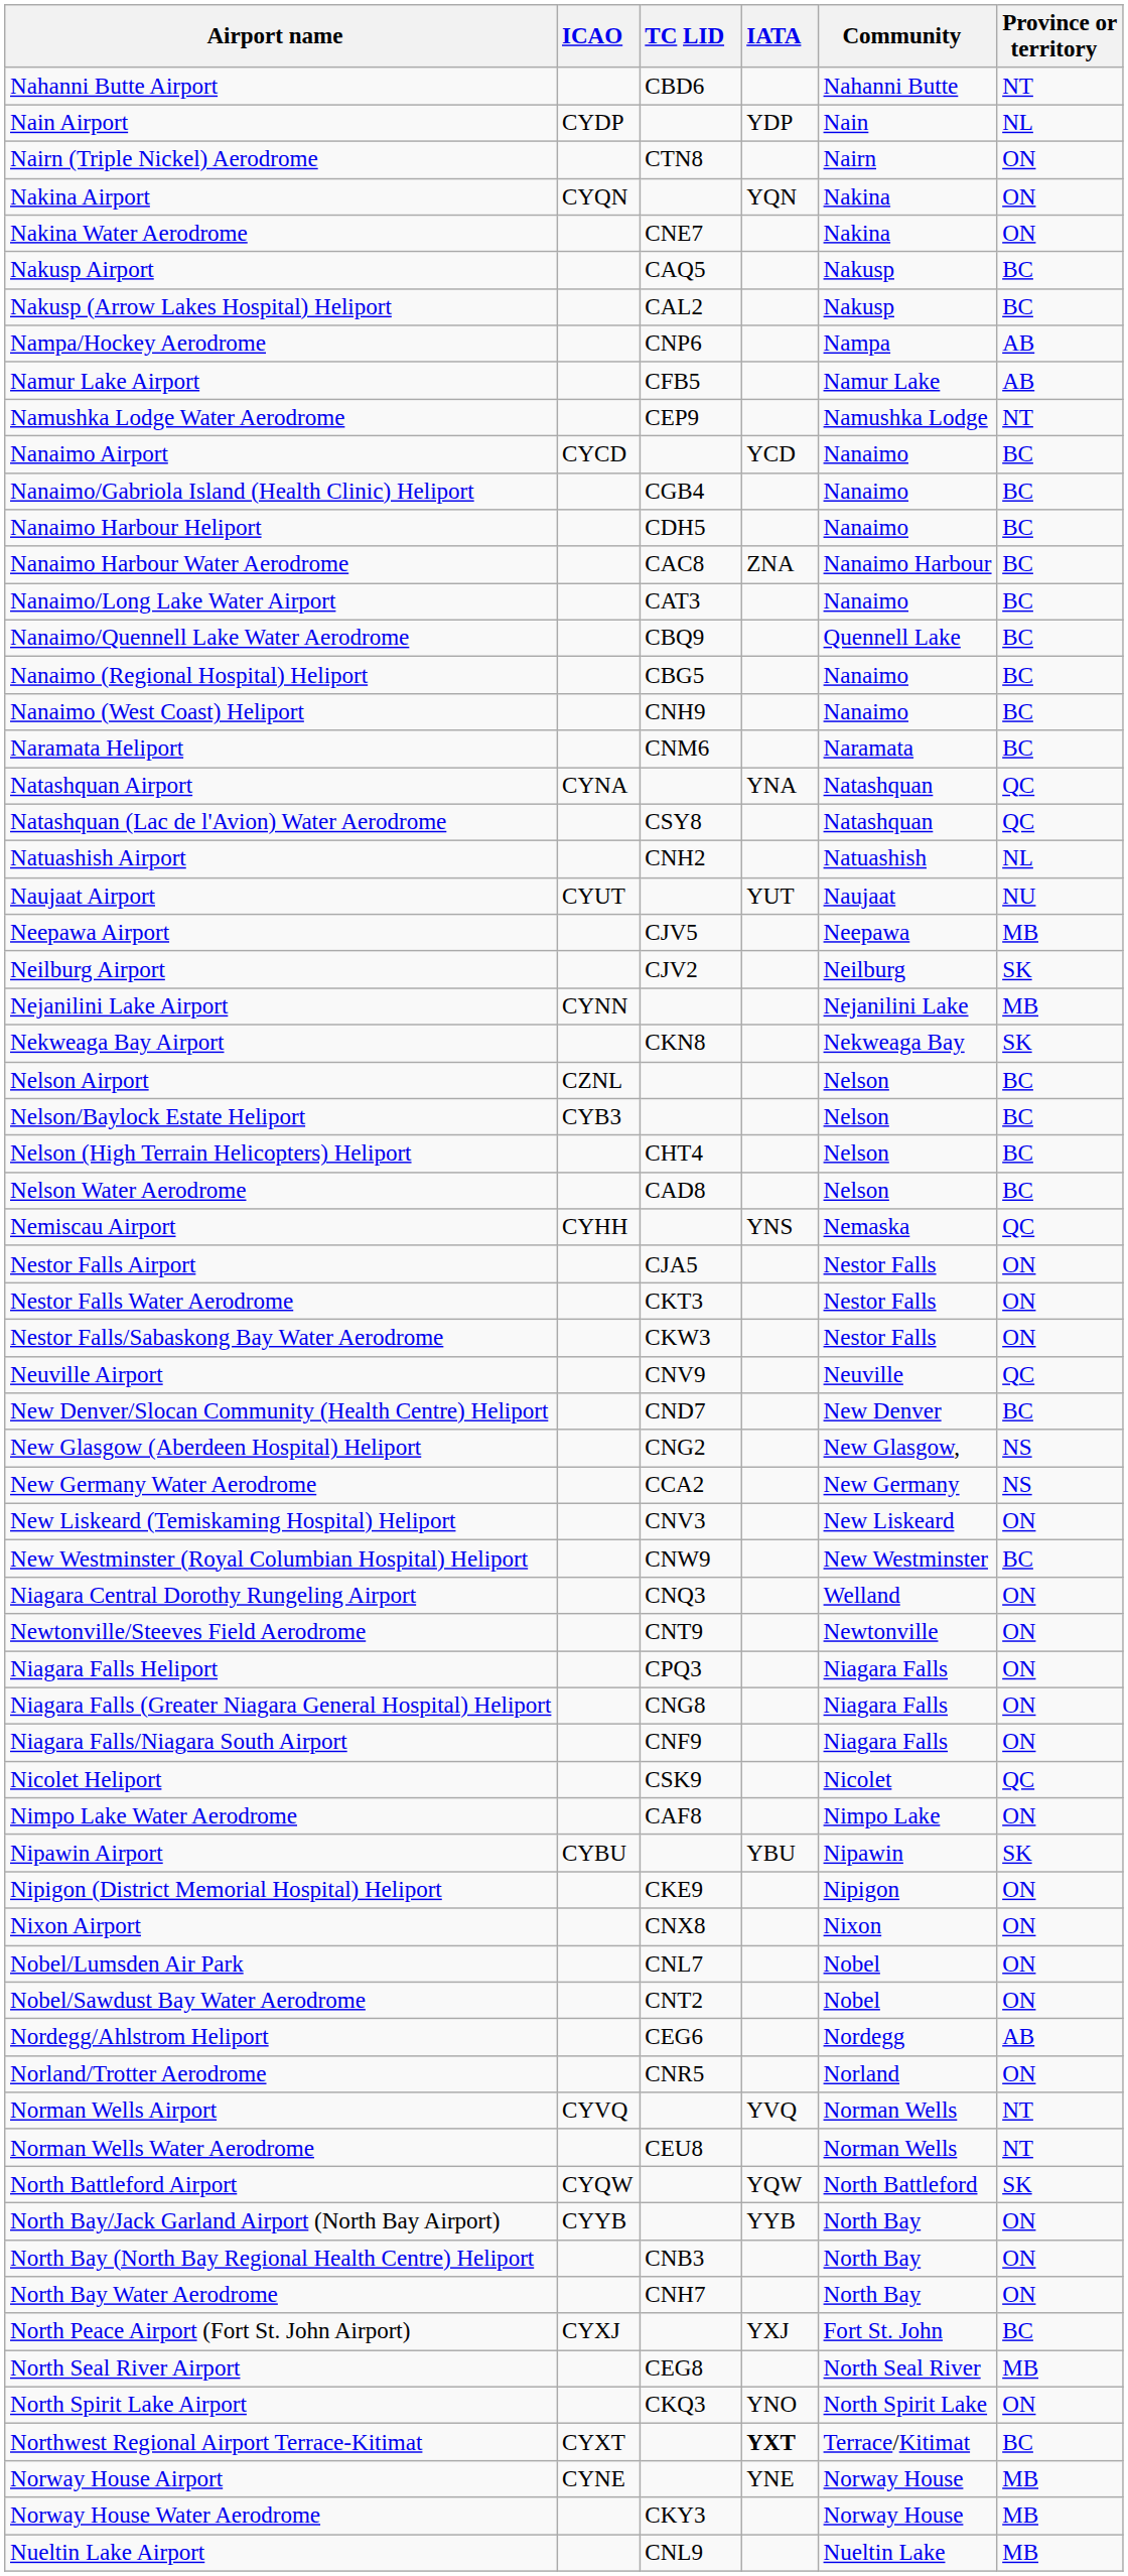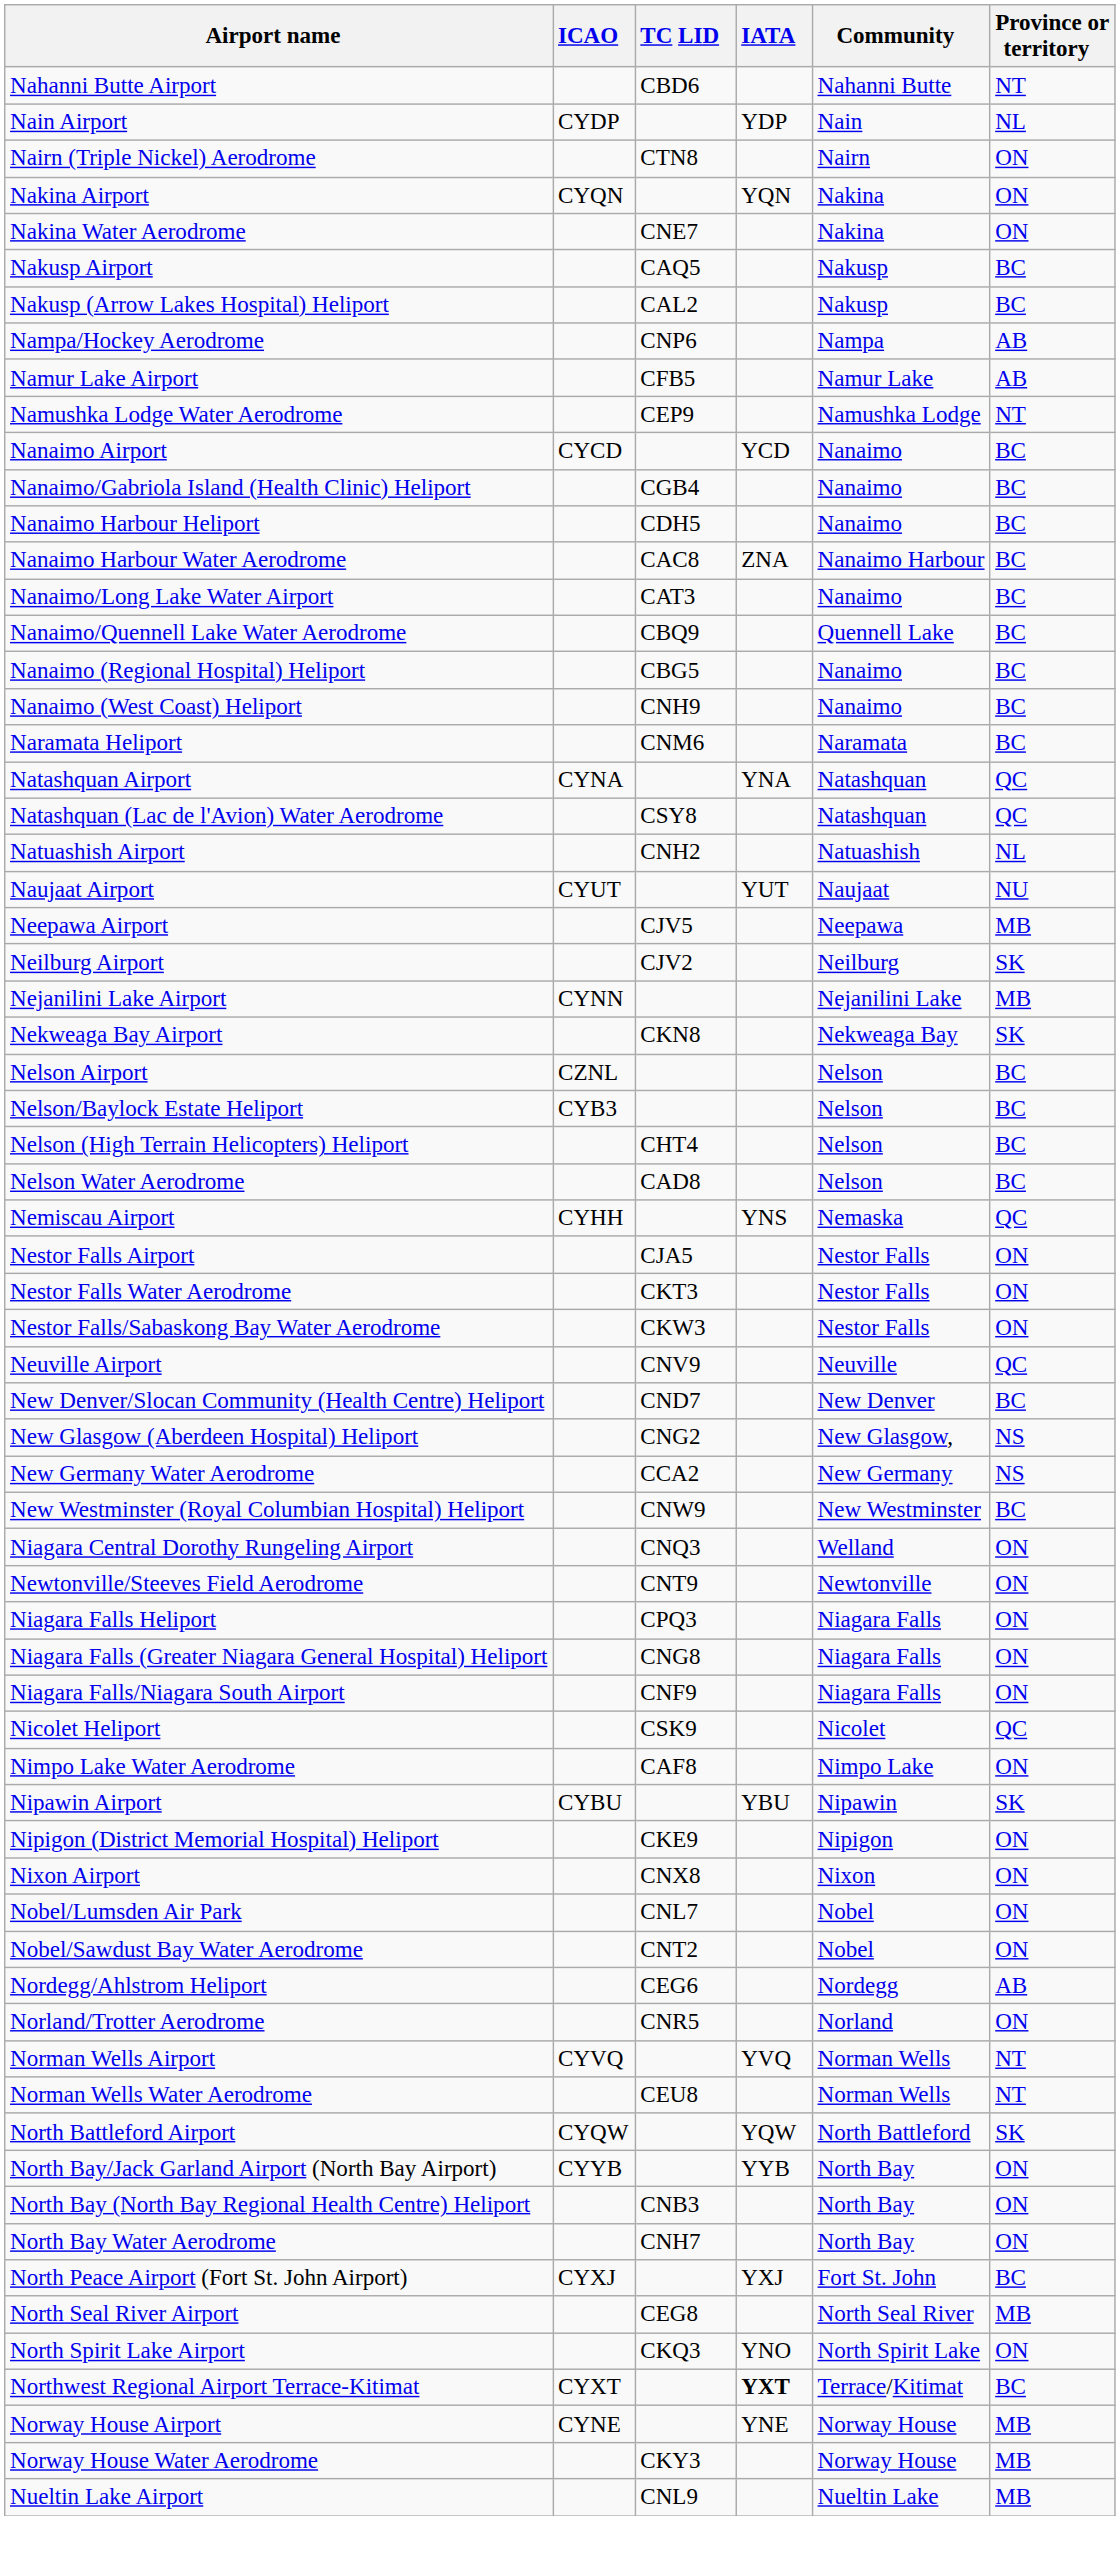- row: New Liskeard (Temiskaming Hospital) Heliport | CNV3 | New Liskeard | ON
